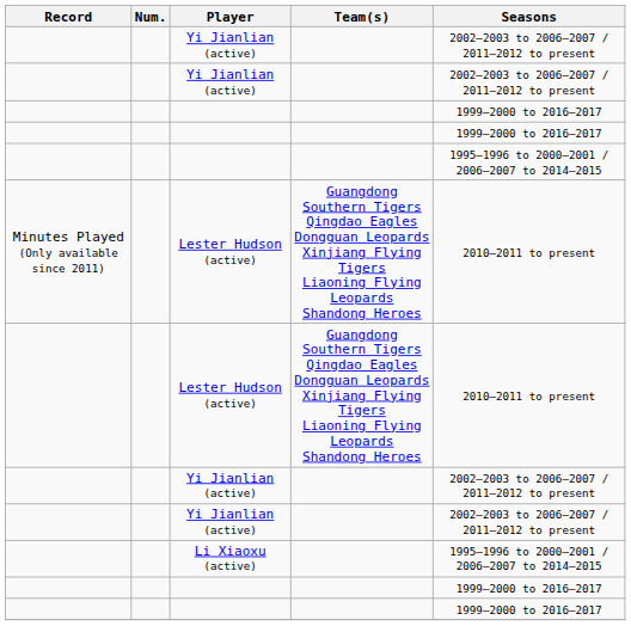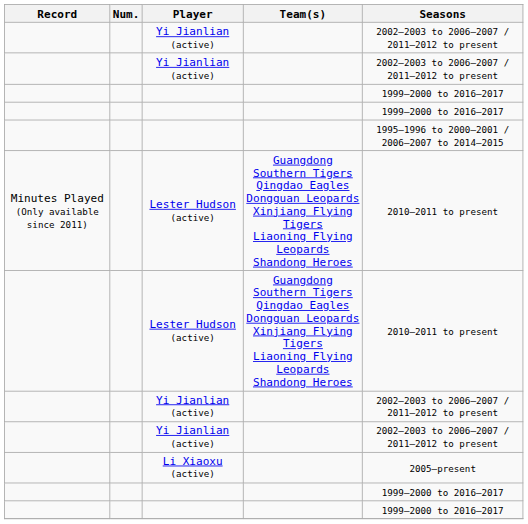Li Xiaoxu (active) | Seasons: 1995–1996 to 2000–2001 / 2006–2007 to 2014–2015 -> 2005–present
